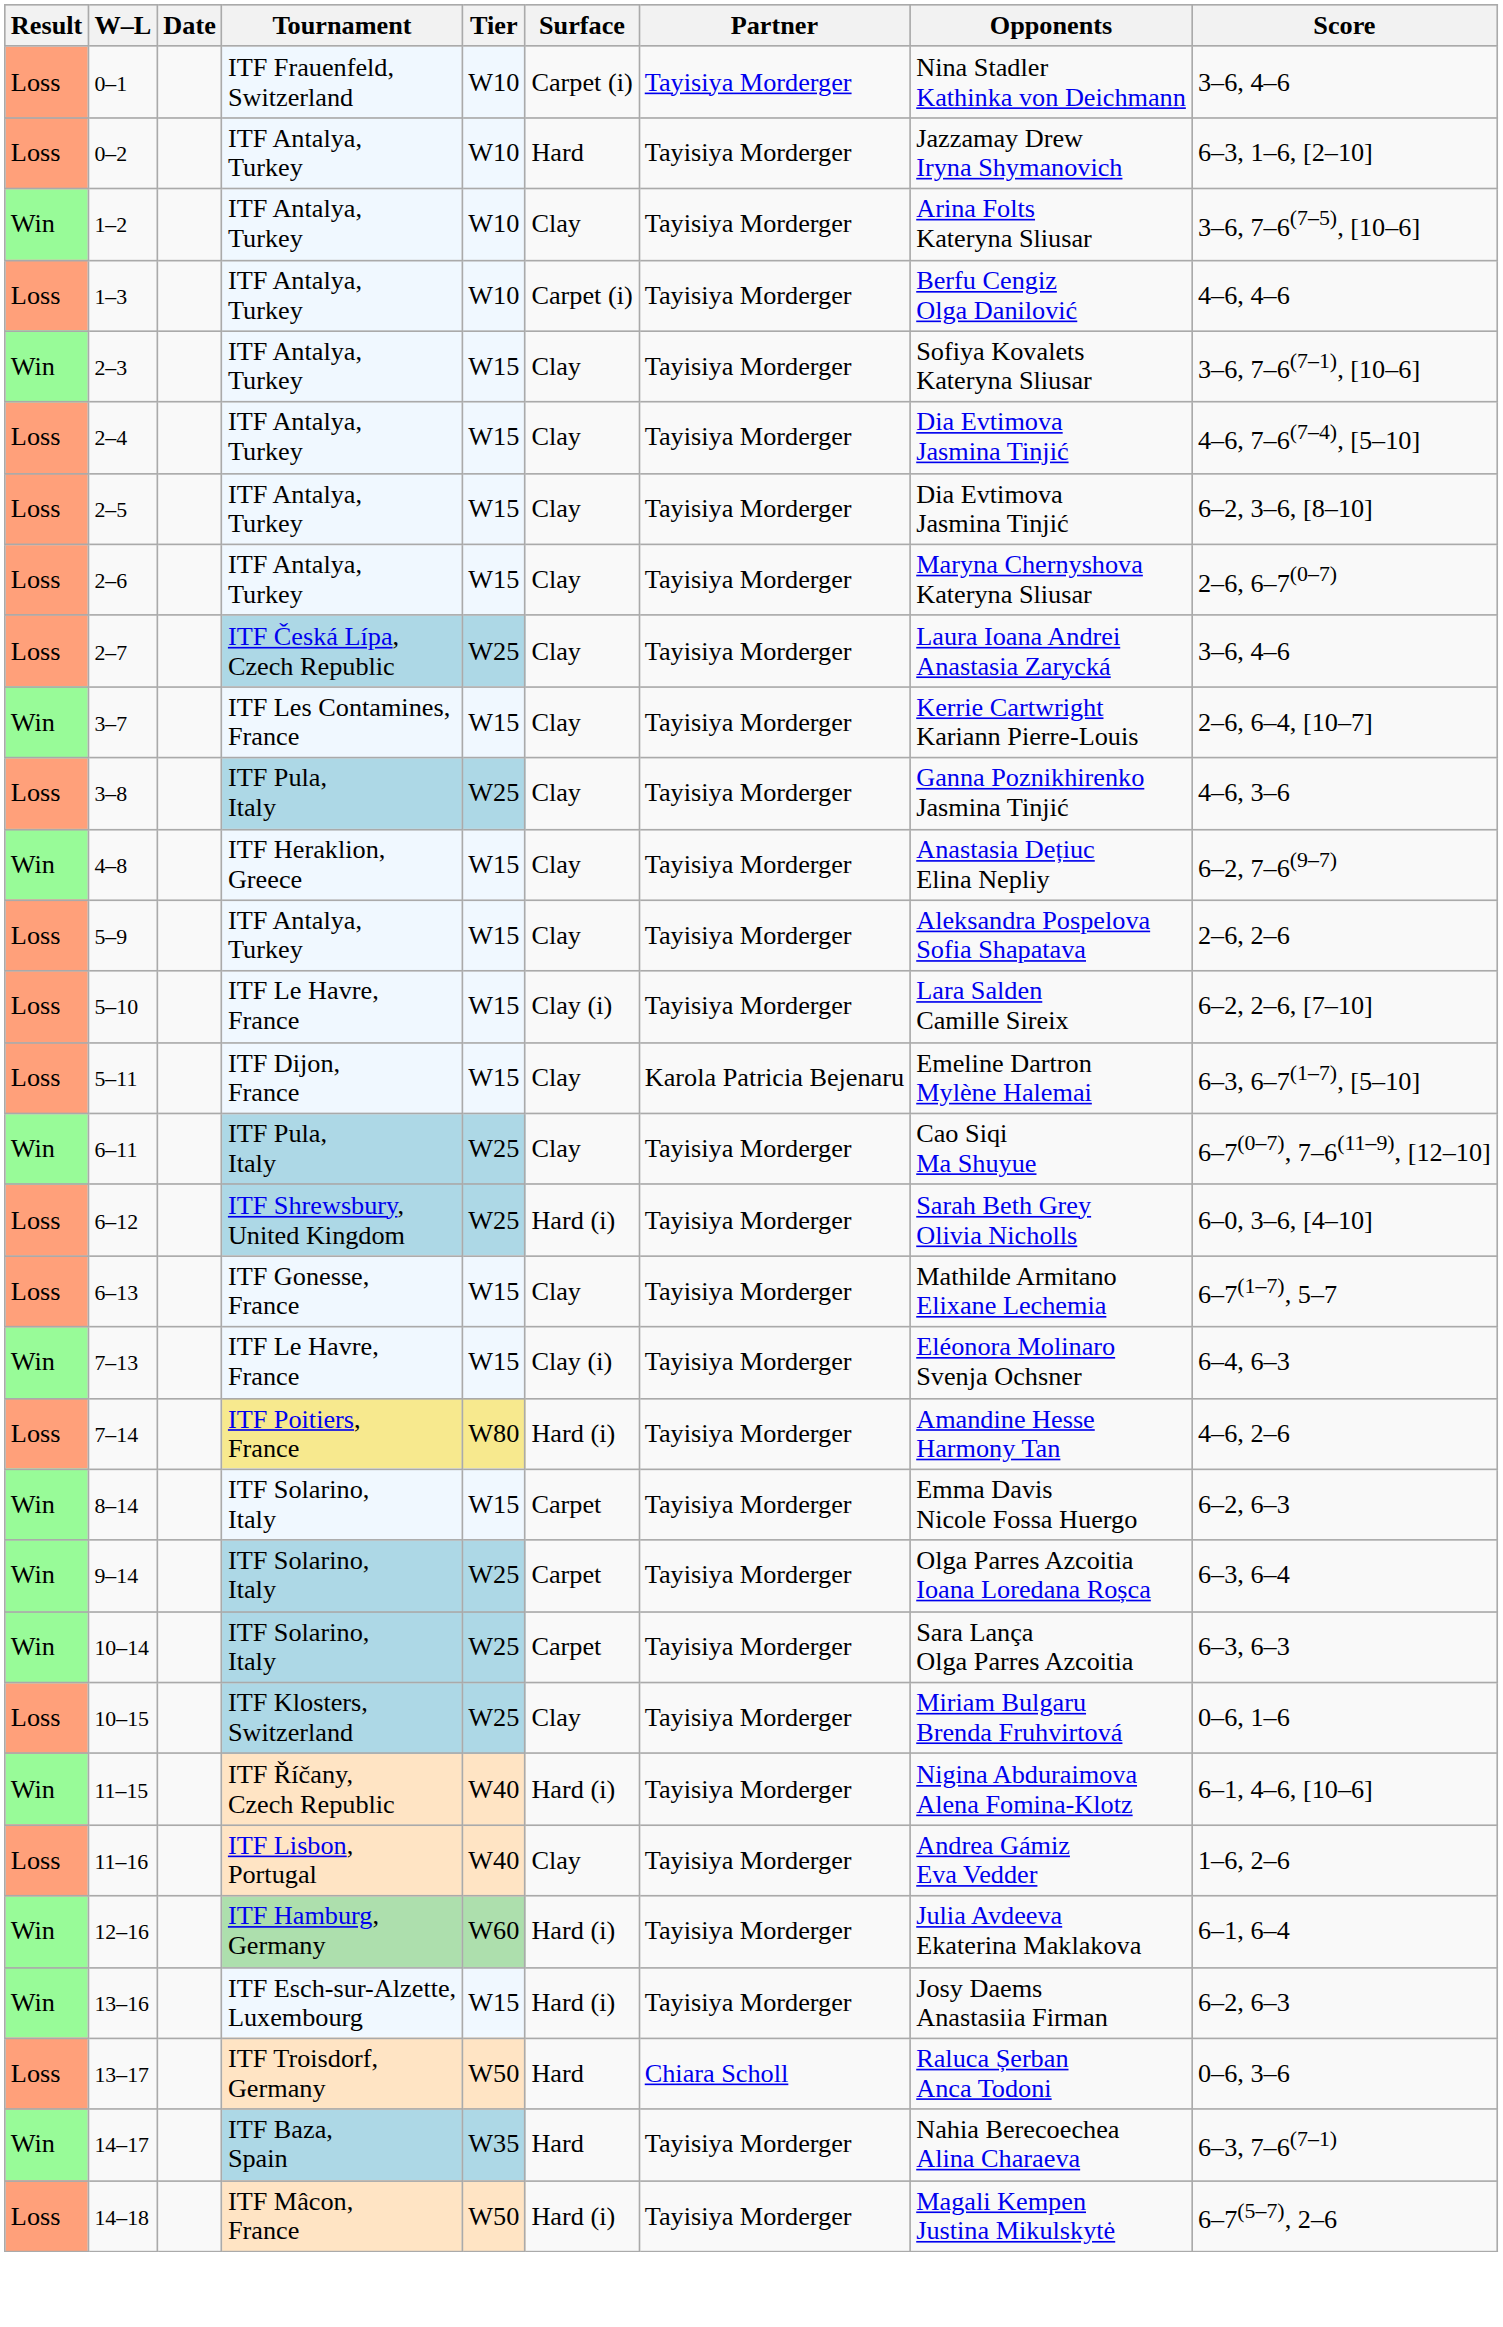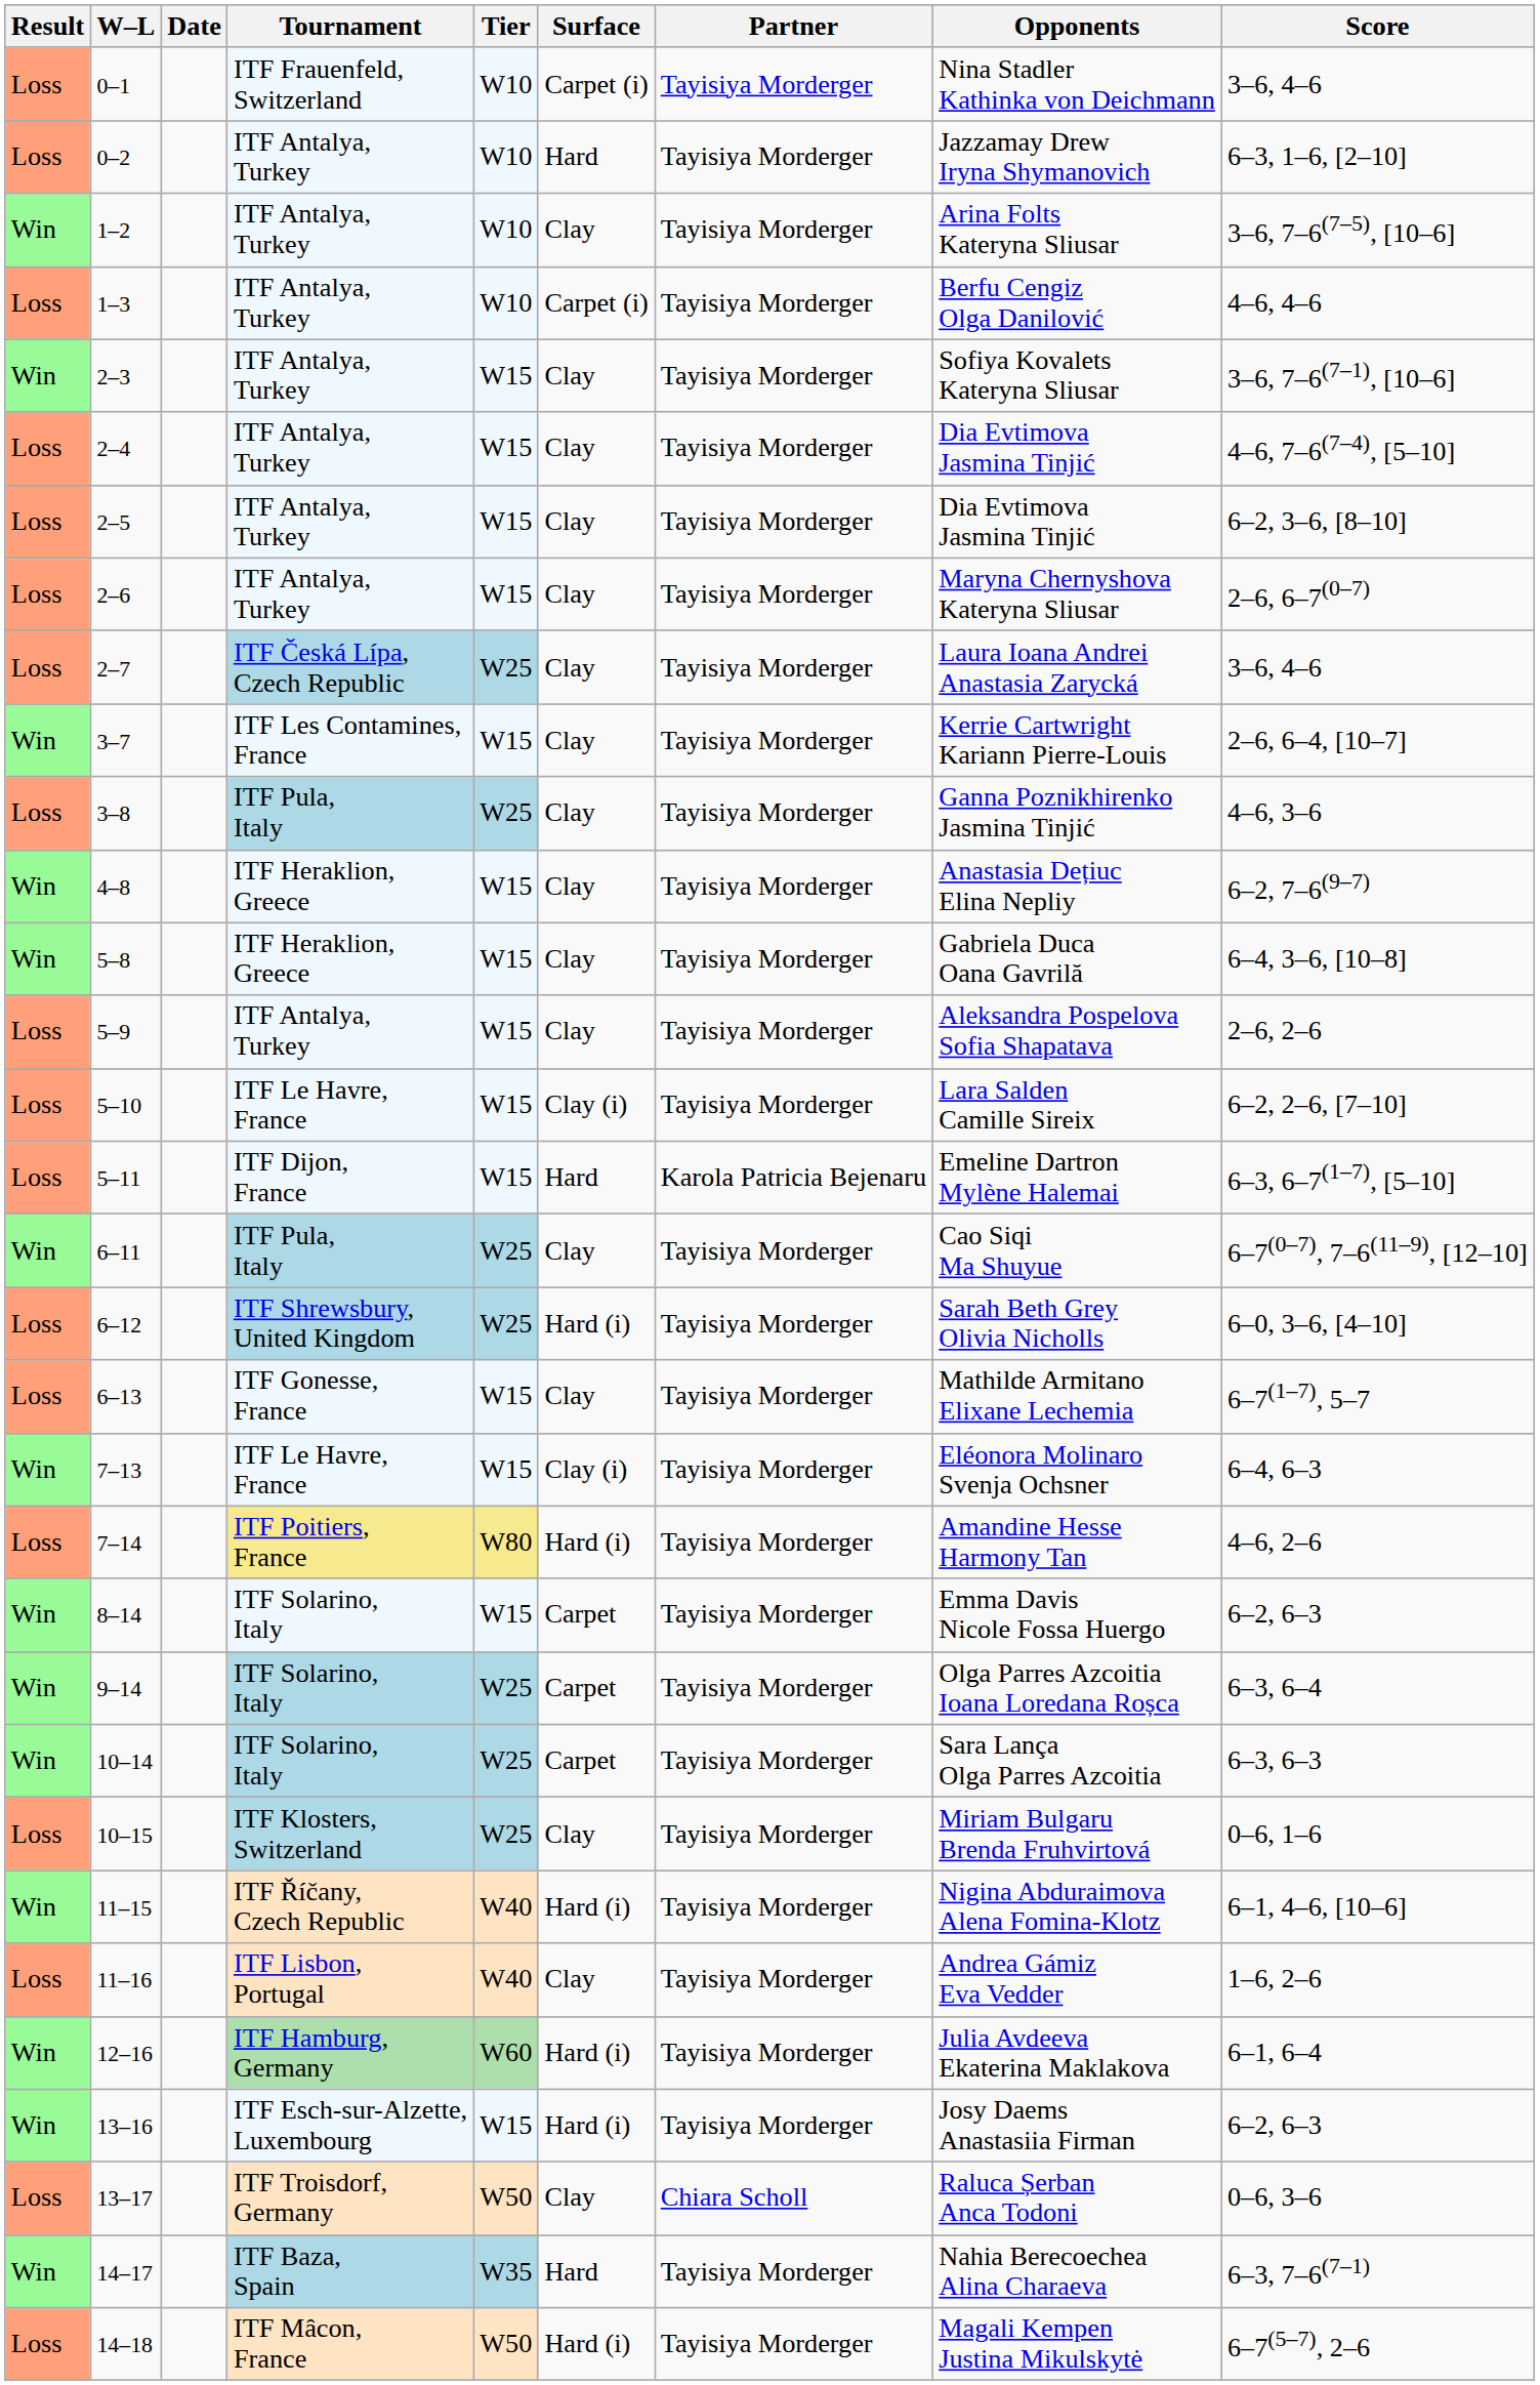+ row: Win | 5–8 | ITF Heraklion, Greece | W15 | Clay | Tayisiya Morderger | Gabriela Duca Oana Gavrilă | 6–4, 3–6, [10–8]
5–11 | Surface: Clay -> Hard
13–17 | Surface: Hard -> Clay
